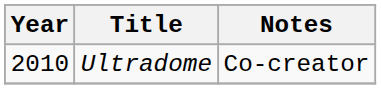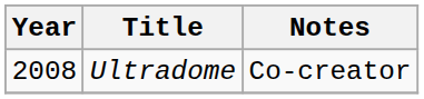Ultradome | Year: 2010 -> 2008
